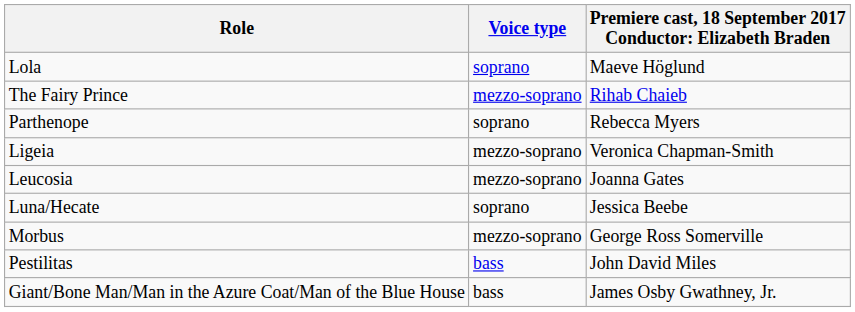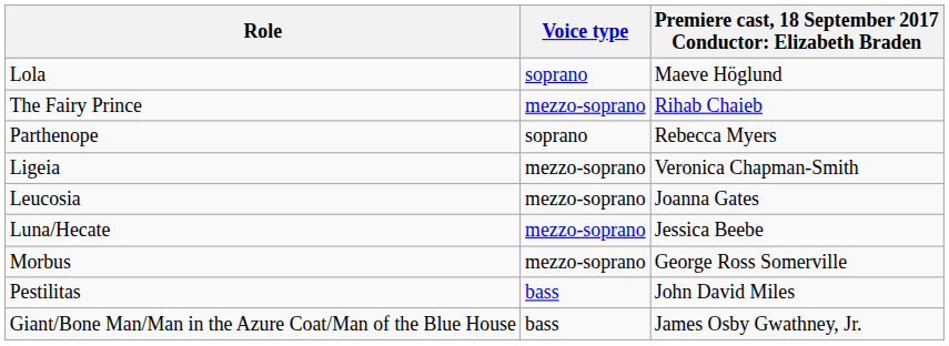Luna/Hecate | Voice type: soprano -> mezzo-soprano
